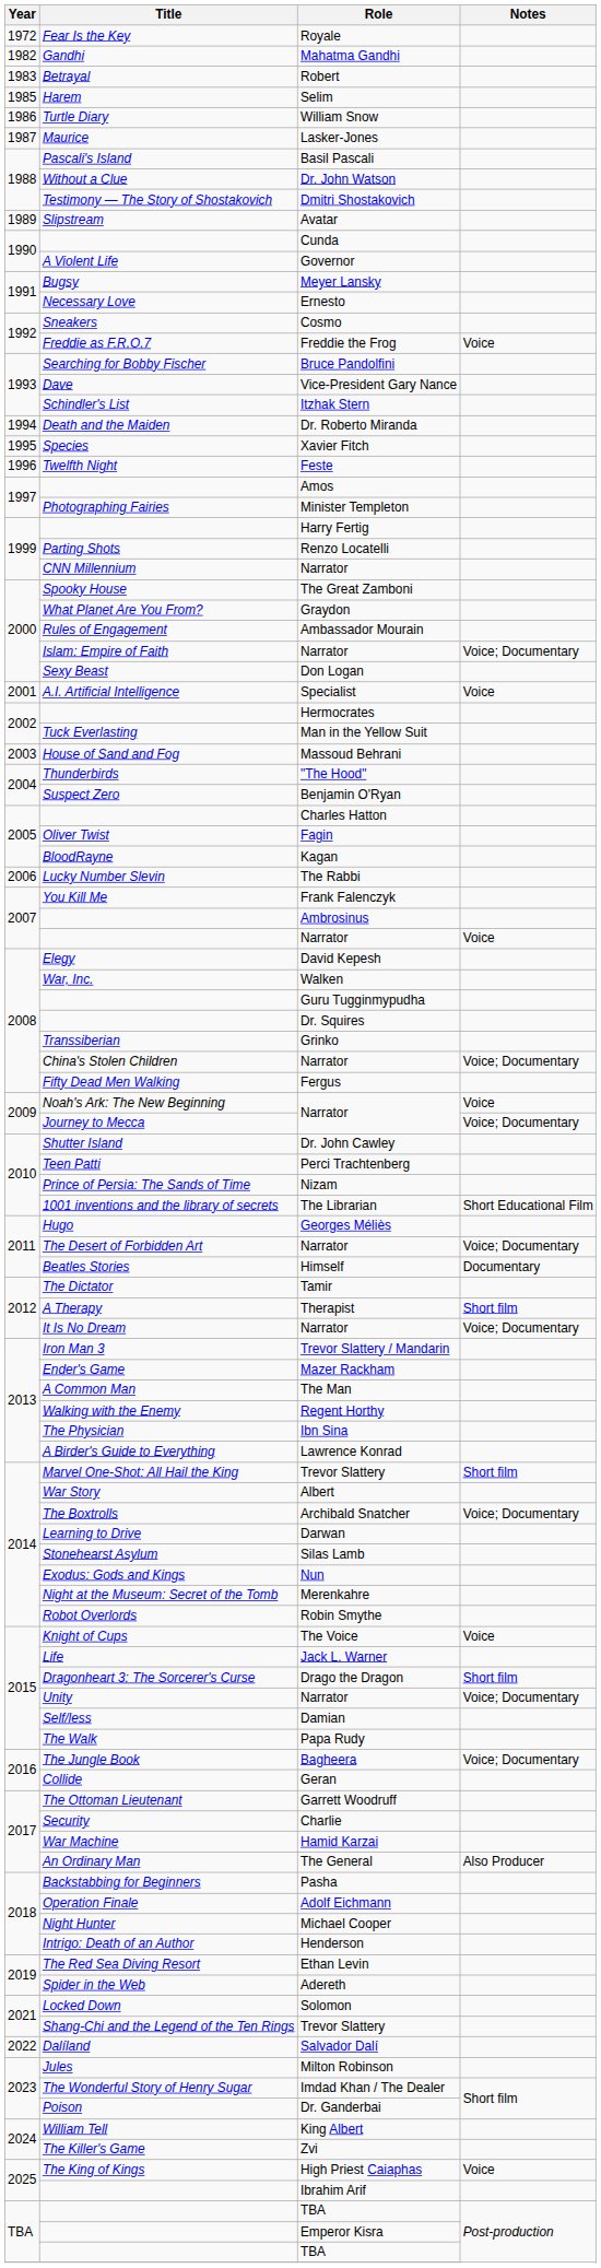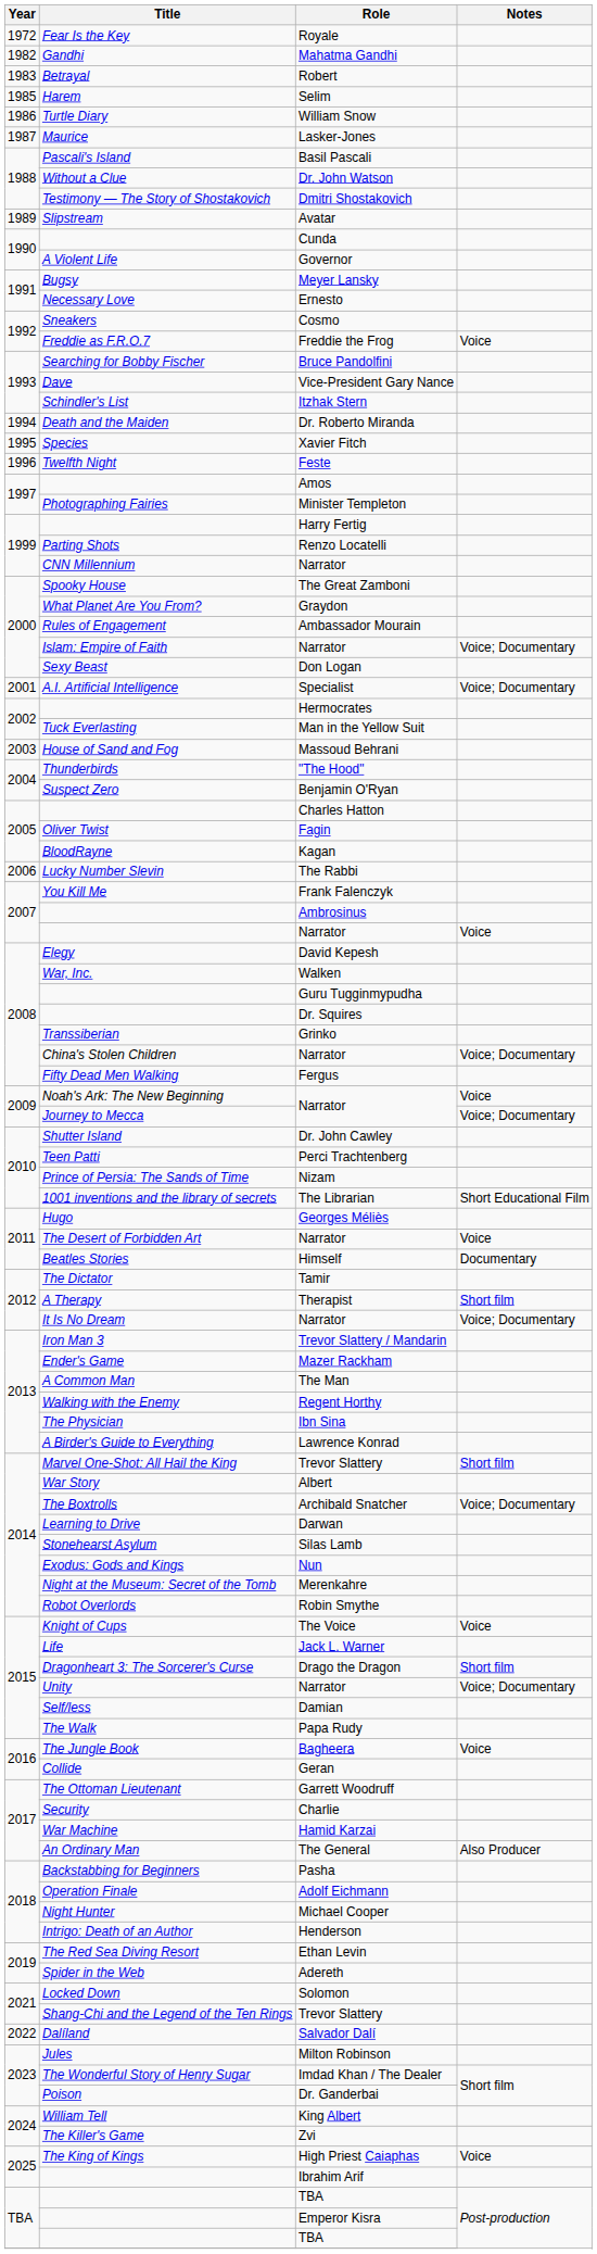Specialist | Notes: Voice -> Voice; Documentary
The Desert of Forbidden Art / Narrator | Notes: Voice; Documentary -> Voice
Bagheera | Notes: Voice; Documentary -> Voice
